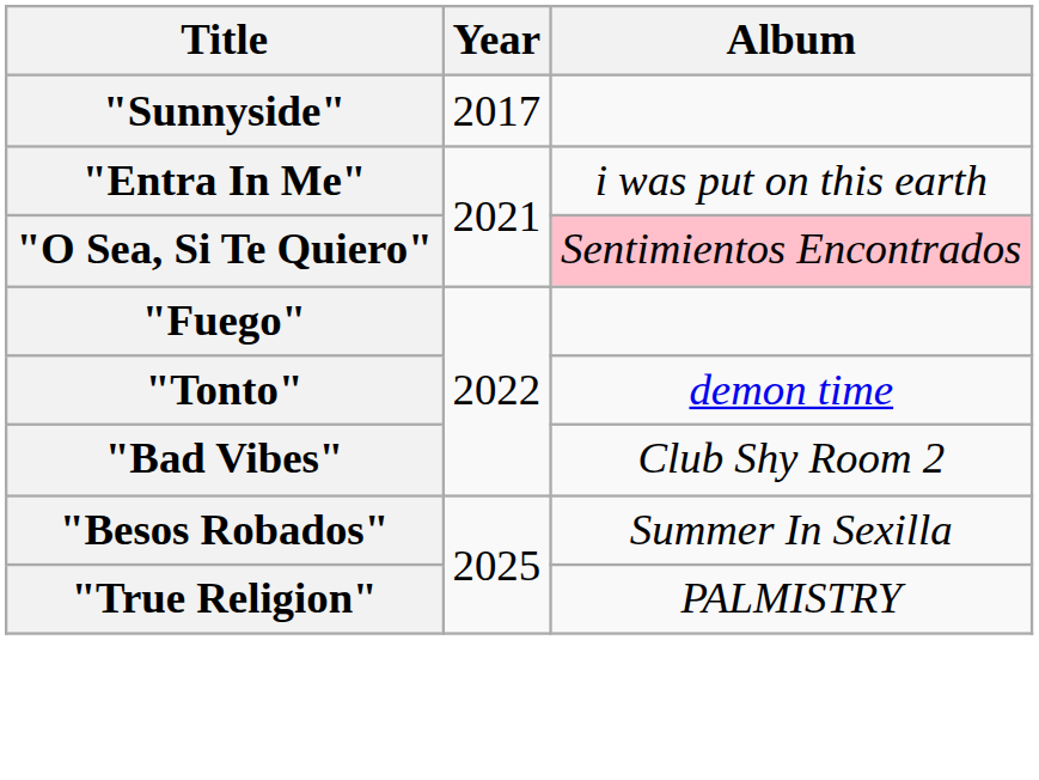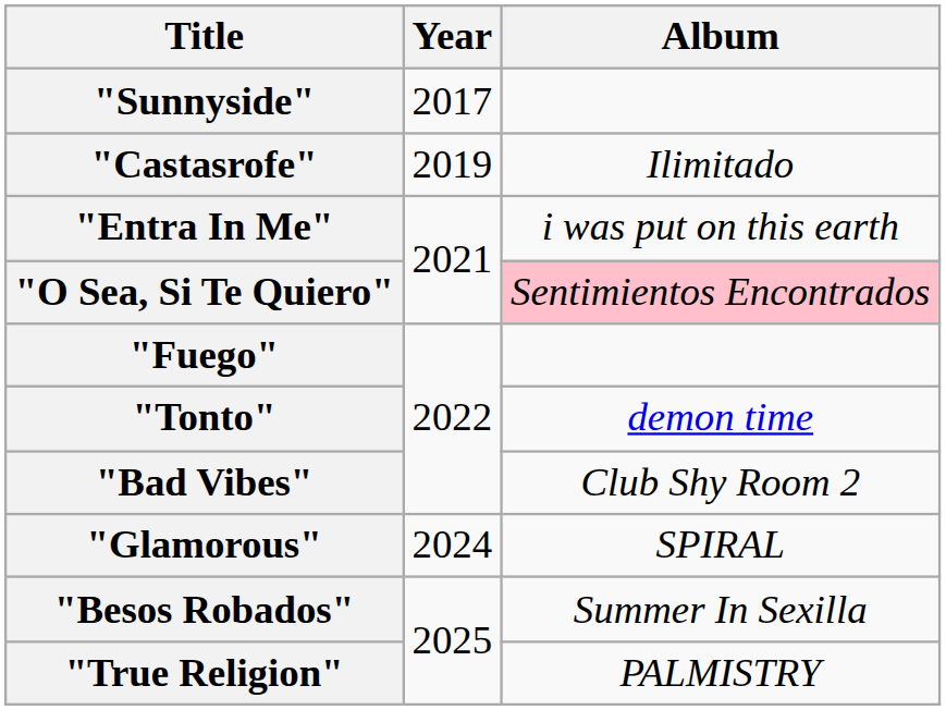+ row: "Castasrofe" | 2019 | Ilimitado
+ row: "Glamorous" | 2024 | SPIRAL
